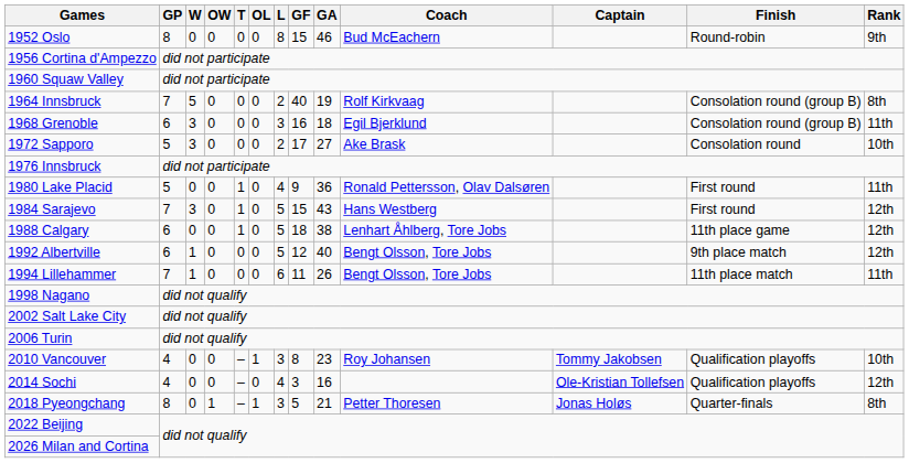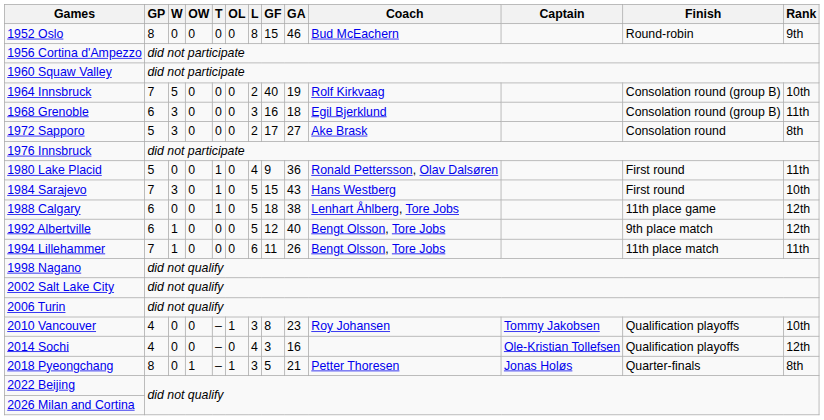1964 Innsbruck | Rank: 8th -> 10th
1972 Sapporo | Rank: 10th -> 8th
1984 Sarajevo | Rank: 12th -> 10th
